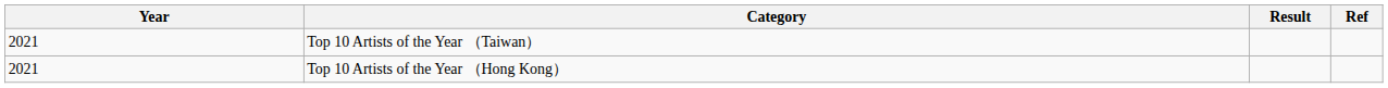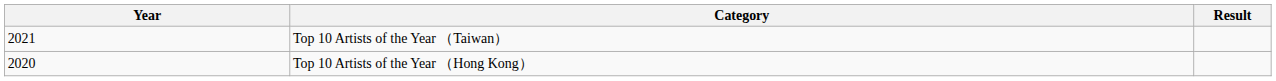- column: Ref
Top 10 Artists of the Year （Hong Kong） | Year: 2021 -> 2020
